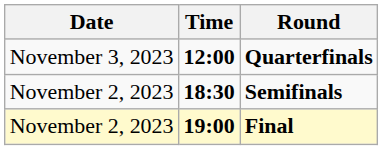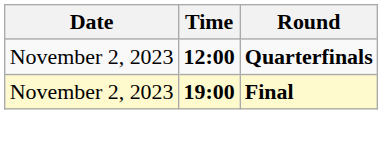Quarterfinals | Date: November 3, 2023 -> November 2, 2023
- row: November 2, 2023 | 18:30 | Semifinals
